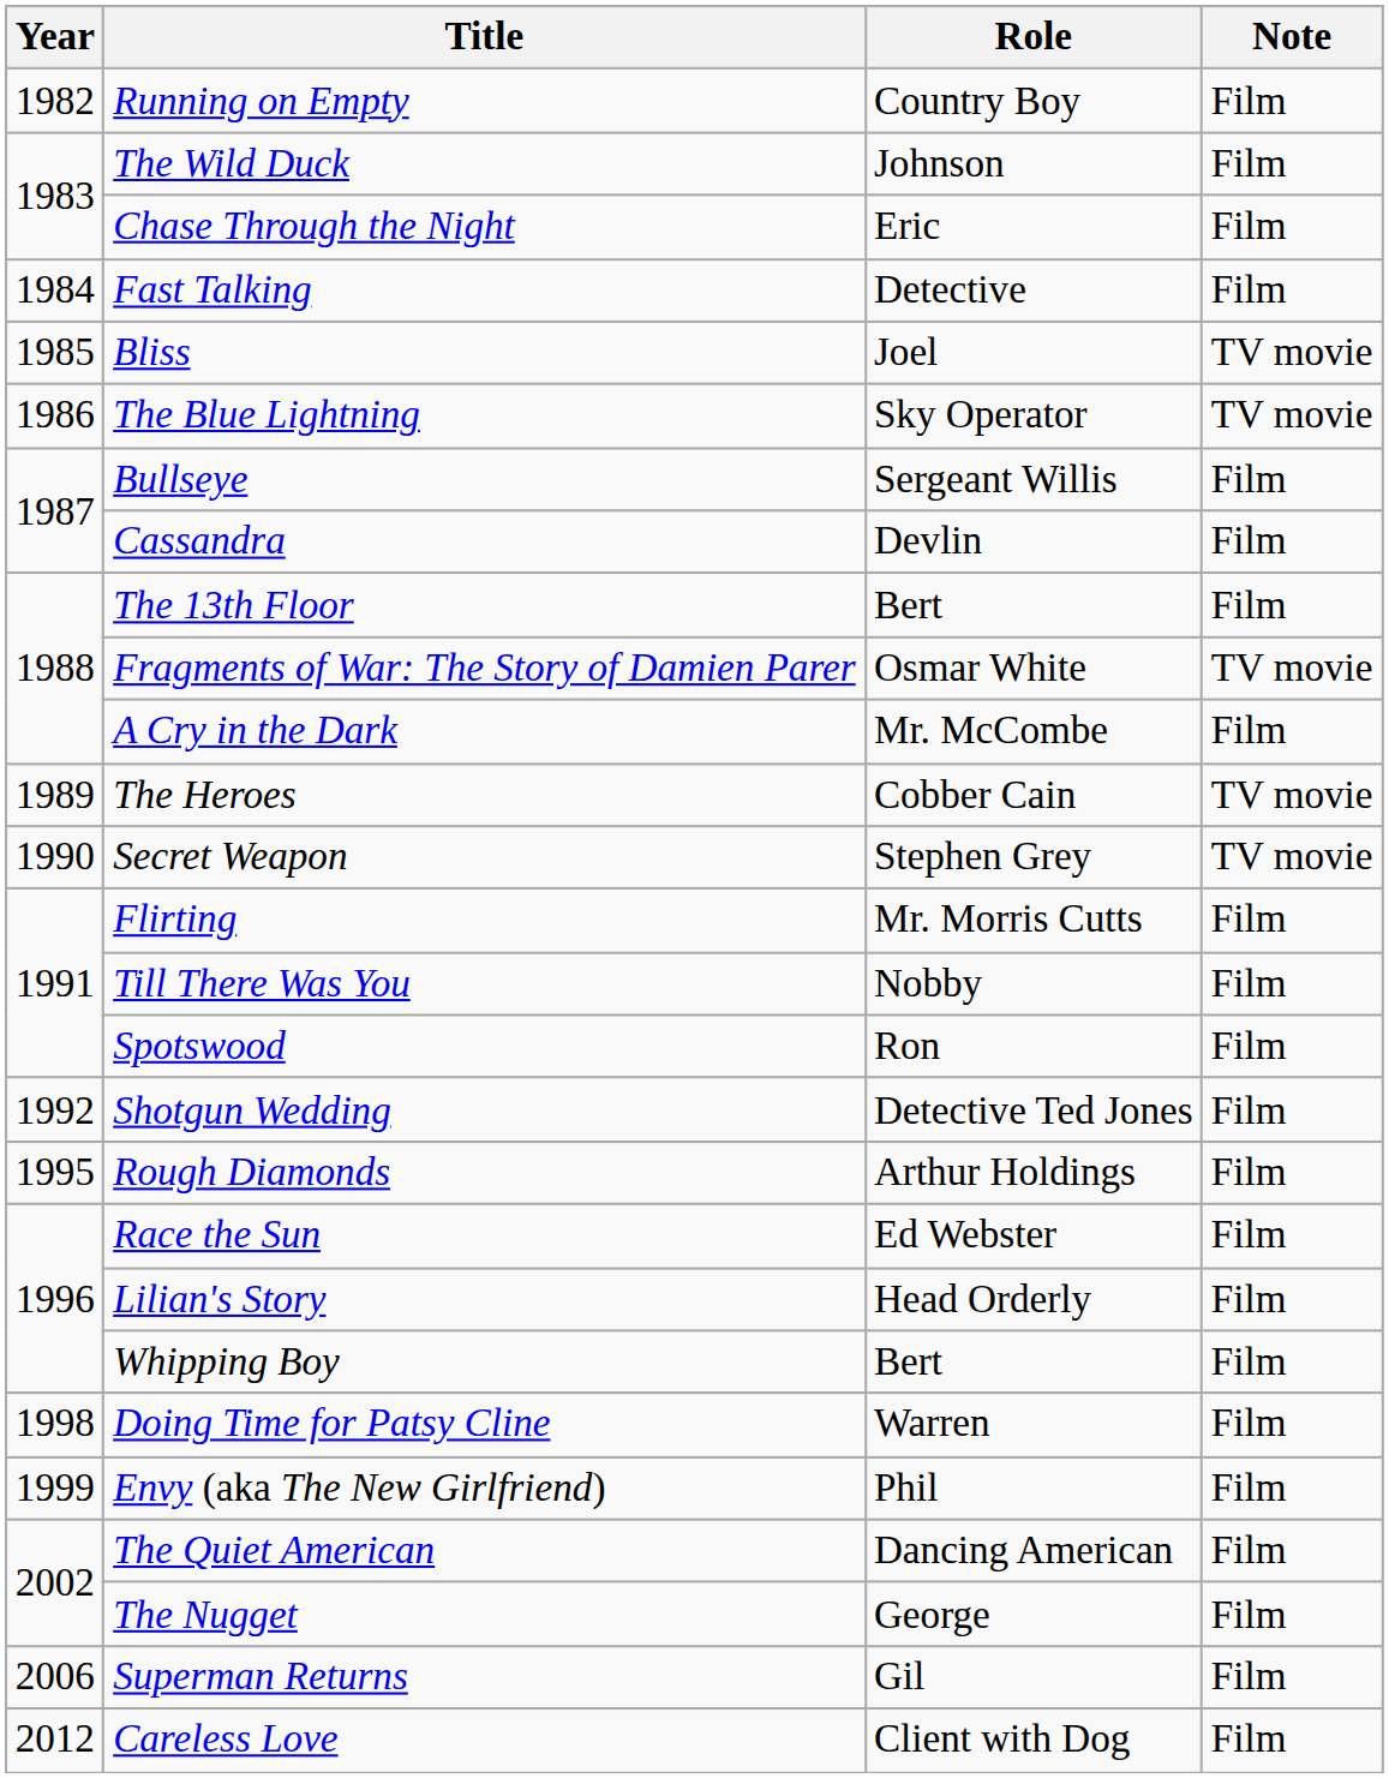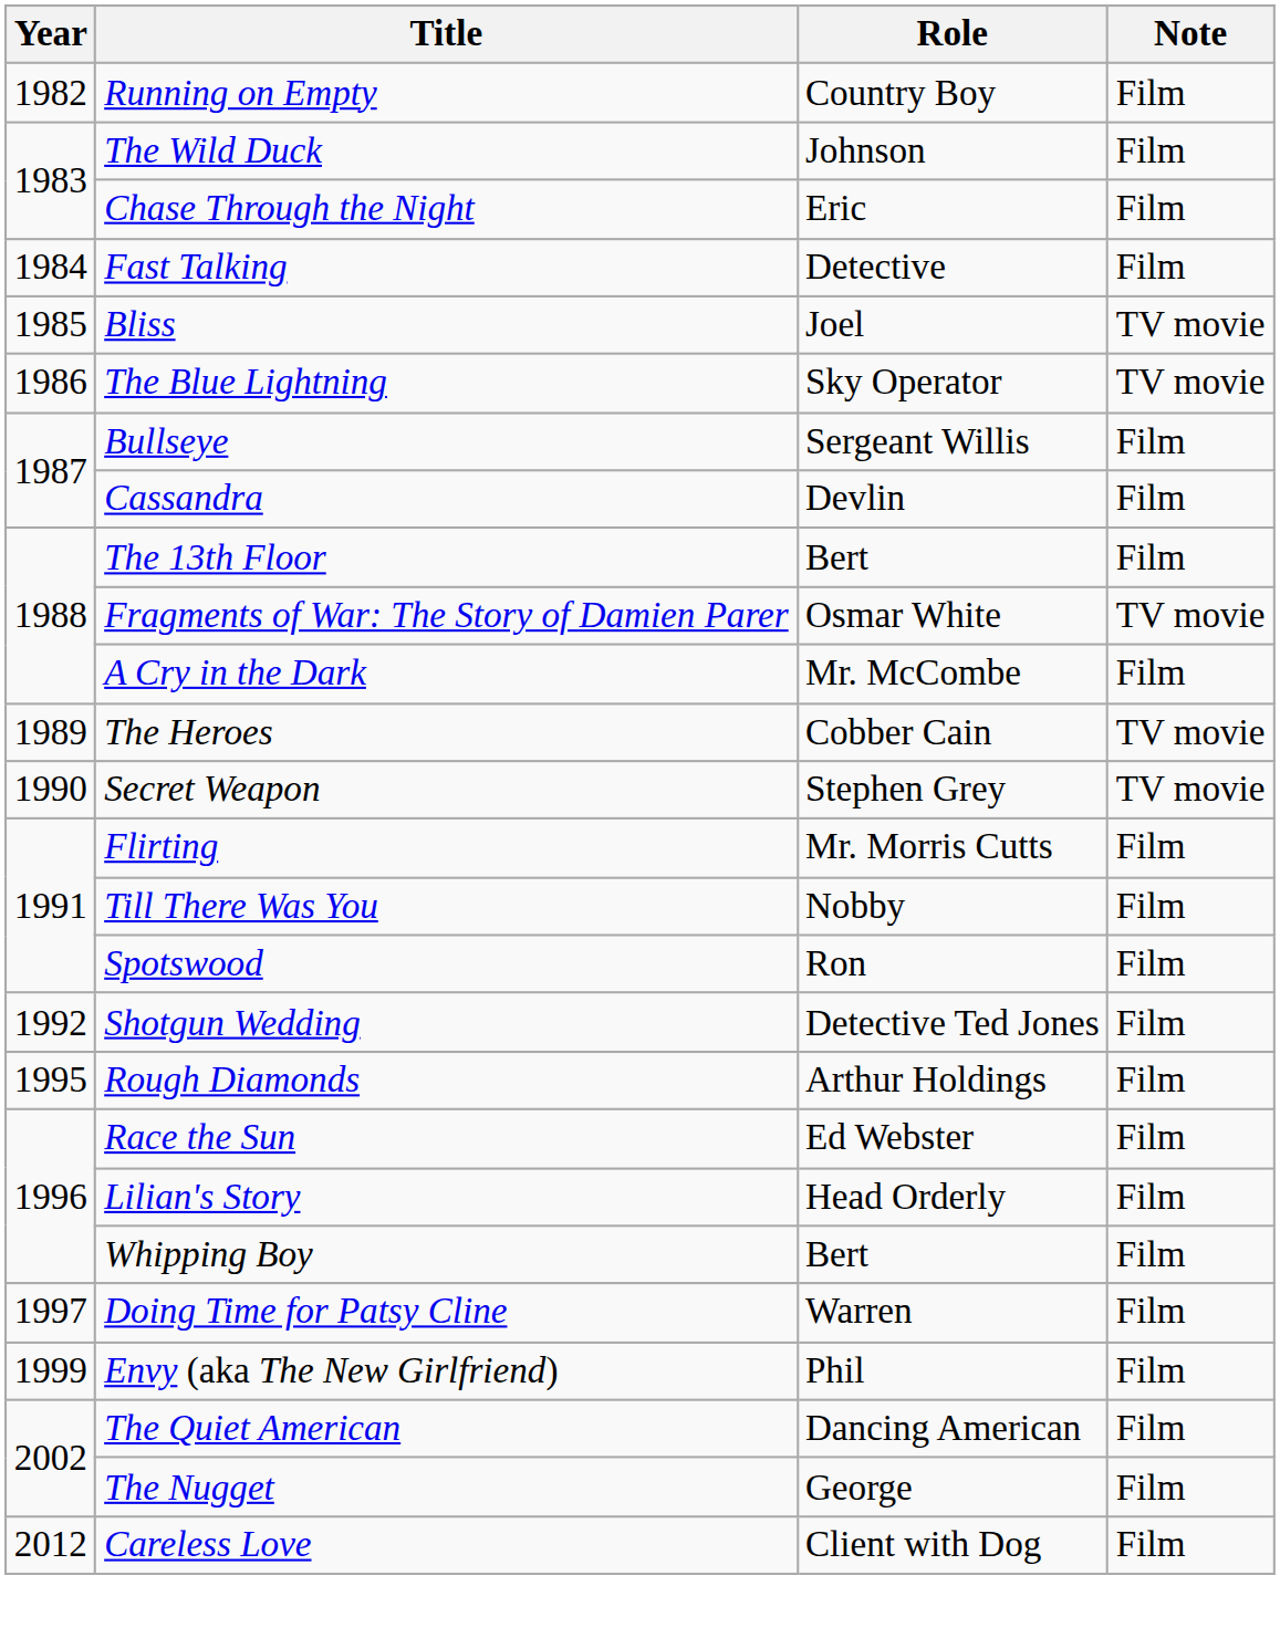Doing Time for Patsy Cline | Year: 1998 -> 1997
- row: 2006 | Superman Returns | Gil | Film
